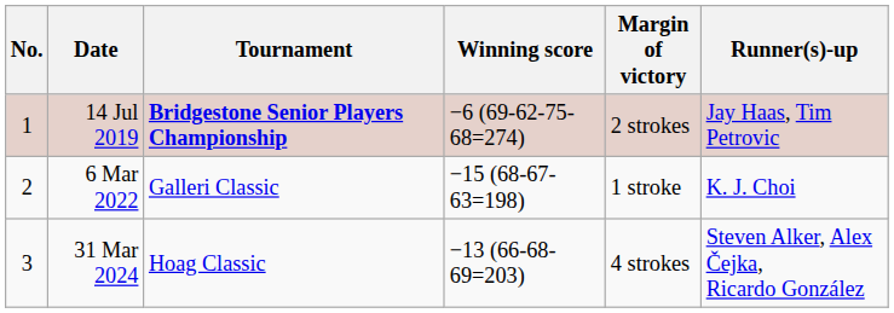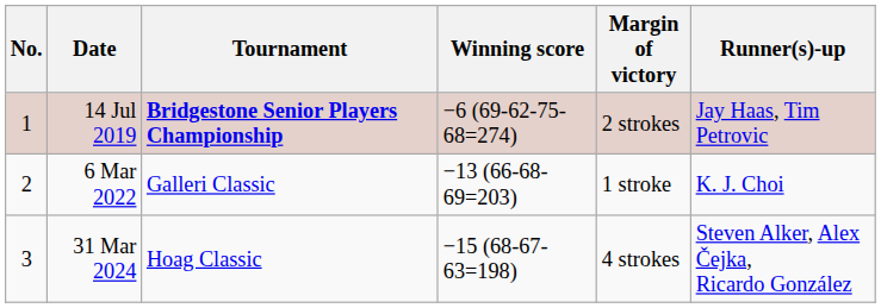6 Mar 2022 | Winning score: −15 (68-67-63=198) -> −13 (66-68-69=203)
31 Mar 2024 | Winning score: −13 (66-68-69=203) -> −15 (68-67-63=198)
